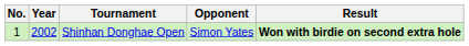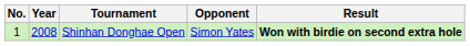Shinhan Donghae Open | Year: 2002 -> 2008
